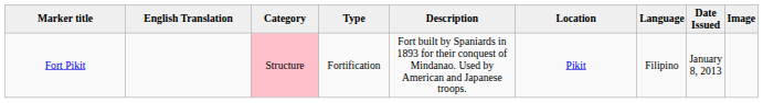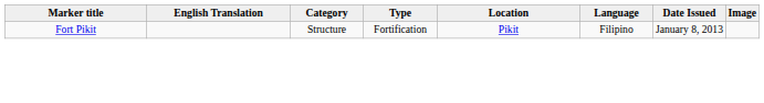- column: Description | Fort built by Spaniards in 1893 for their conquest of Mindanao. Used by American and Japanese troops.
Fort Pikit | Category: pink background -> no background
